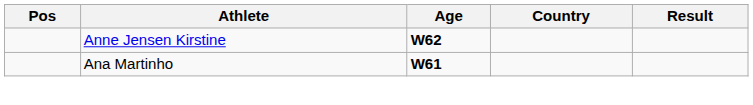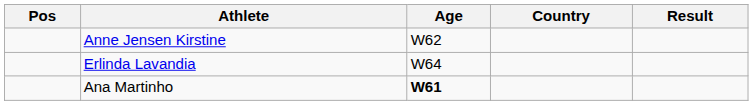Anne Jensen Kirstine | Age: bold -> normal
+ row: Erlinda Lavandia | W64
